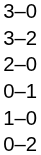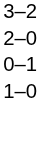- row: 3–0
- row: 0–2
